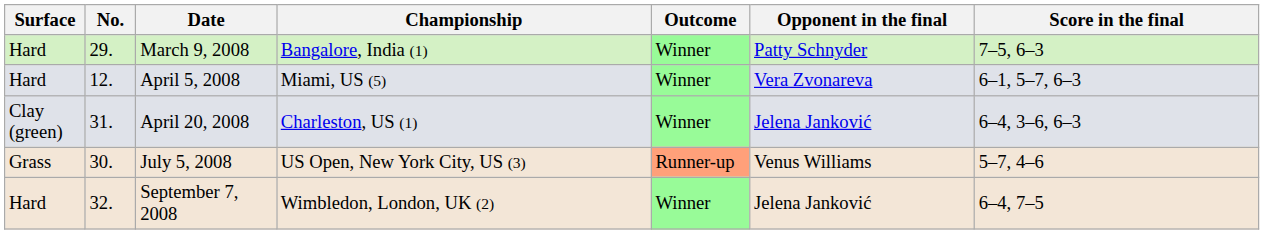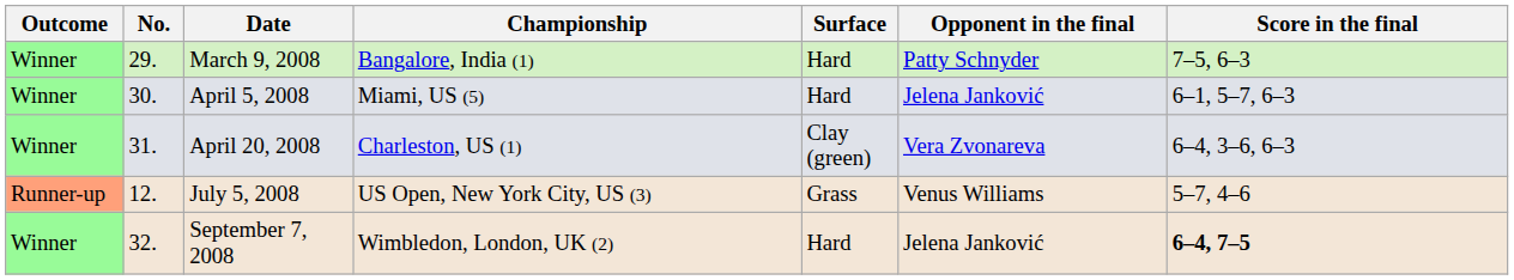columns swapped: Outcome <-> Surface
April 5, 2008 | No.: 12. -> 30.
April 5, 2008 | Opponent in the final: Vera Zvonareva -> Jelena Janković
April 20, 2008 | Opponent in the final: Jelena Janković -> Vera Zvonareva
July 5, 2008 | No.: 30. -> 12.
September 7, 2008 | Score in the final: normal -> bold
